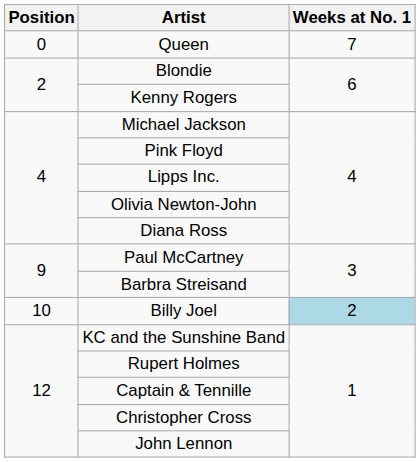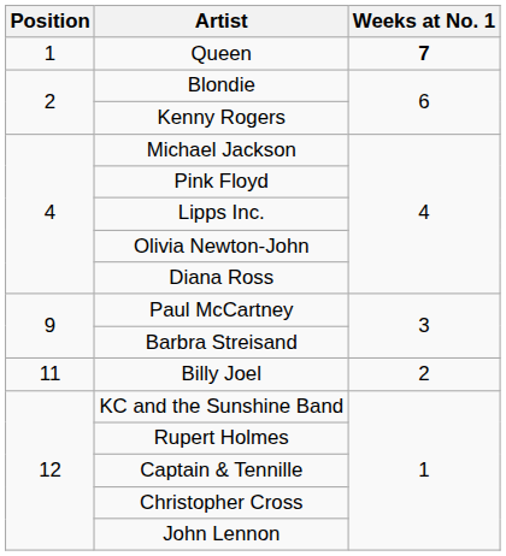Queen | Position: 0 -> 1
Queen | Weeks at No. 1: normal -> bold
Billy Joel | Position: 10 -> 11
Billy Joel | Weeks at No. 1: lightblue background -> no background
